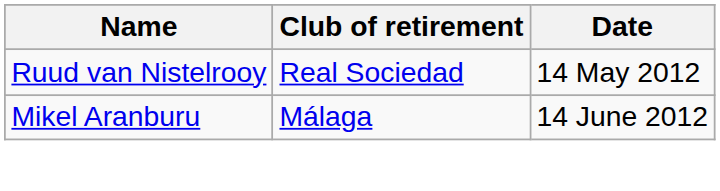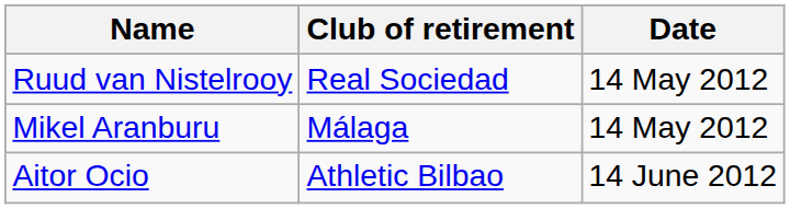Mikel Aranburu | Date: 14 June 2012 -> 14 May 2012
+ row: Aitor Ocio | Athletic Bilbao | 14 June 2012
